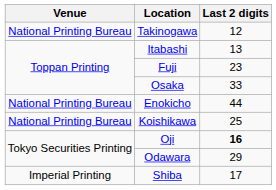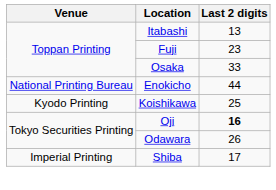- row: National Printing Bureau | Takinogawa | 12
Koishikawa | Venue: National Printing Bureau -> Kyodo Printing
Odawara | Last 2 digits: 29 -> 26
